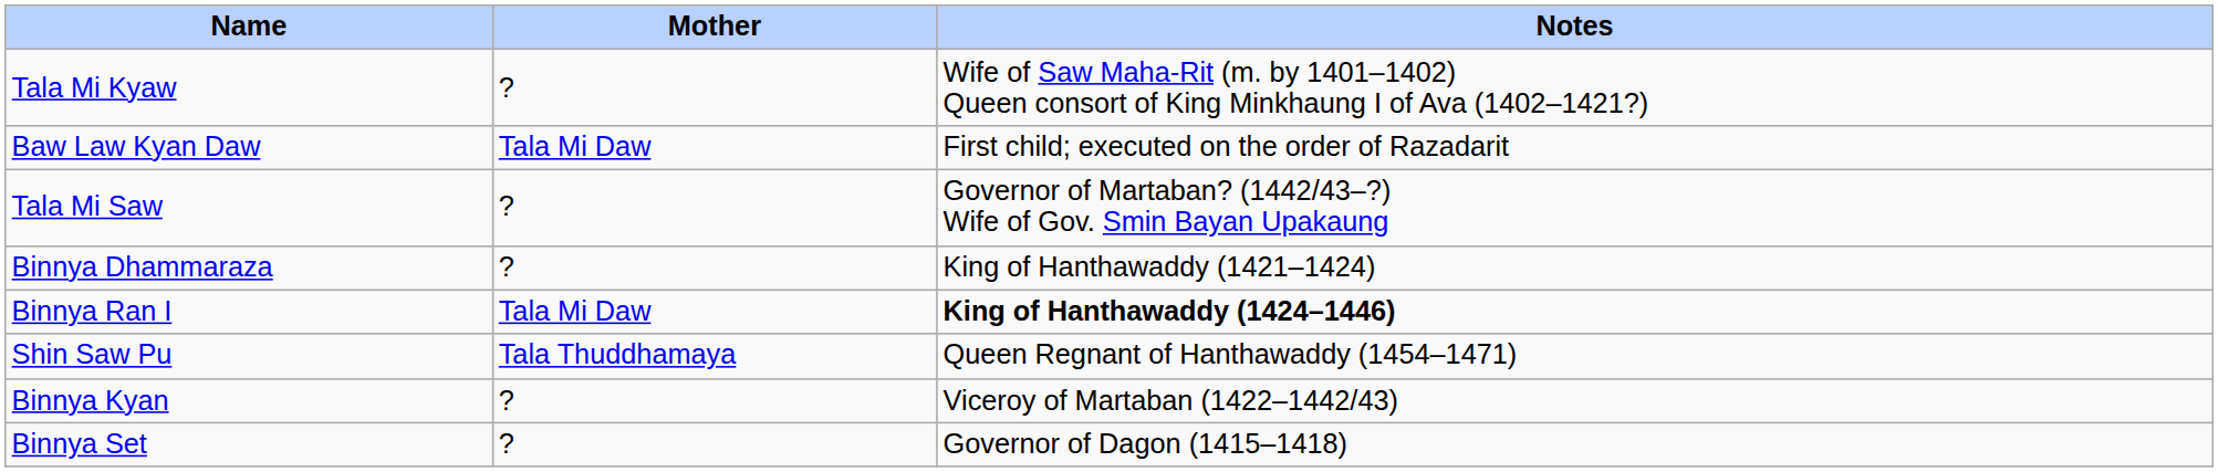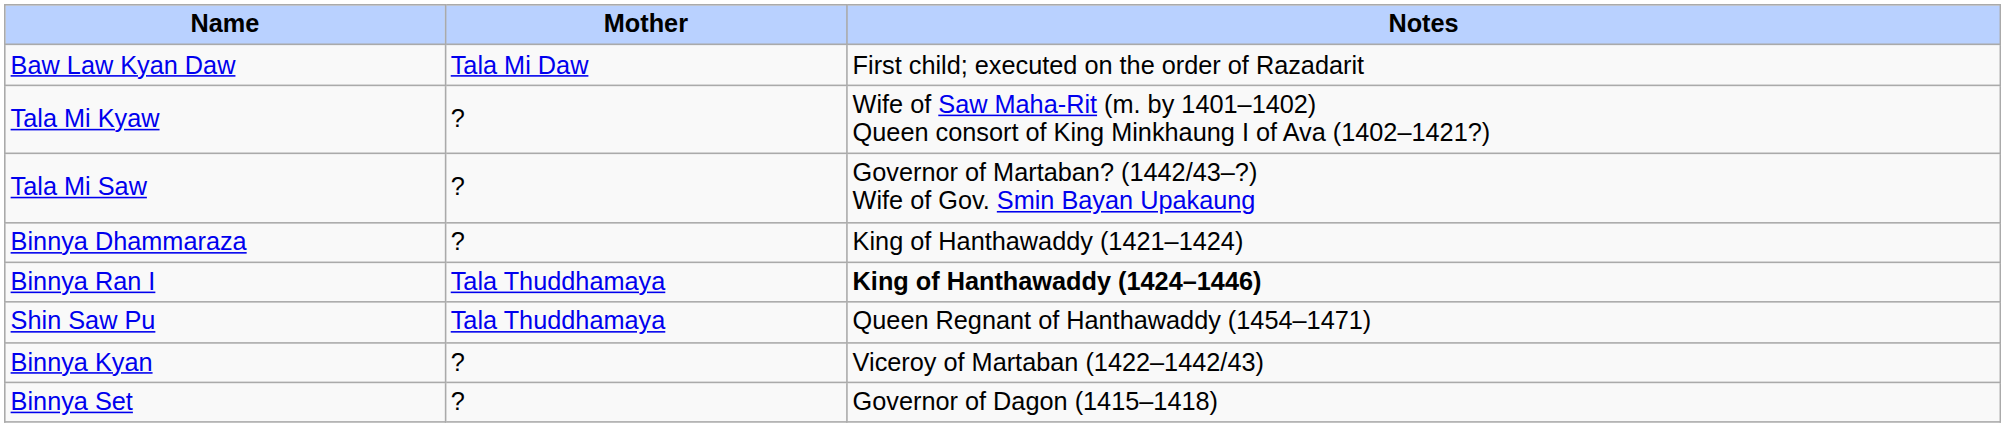rows swapped: Baw Law Kyan Daw <-> Tala Mi Kyaw
Binnya Ran I | Mother: Tala Mi Daw -> Tala Thuddhamaya
